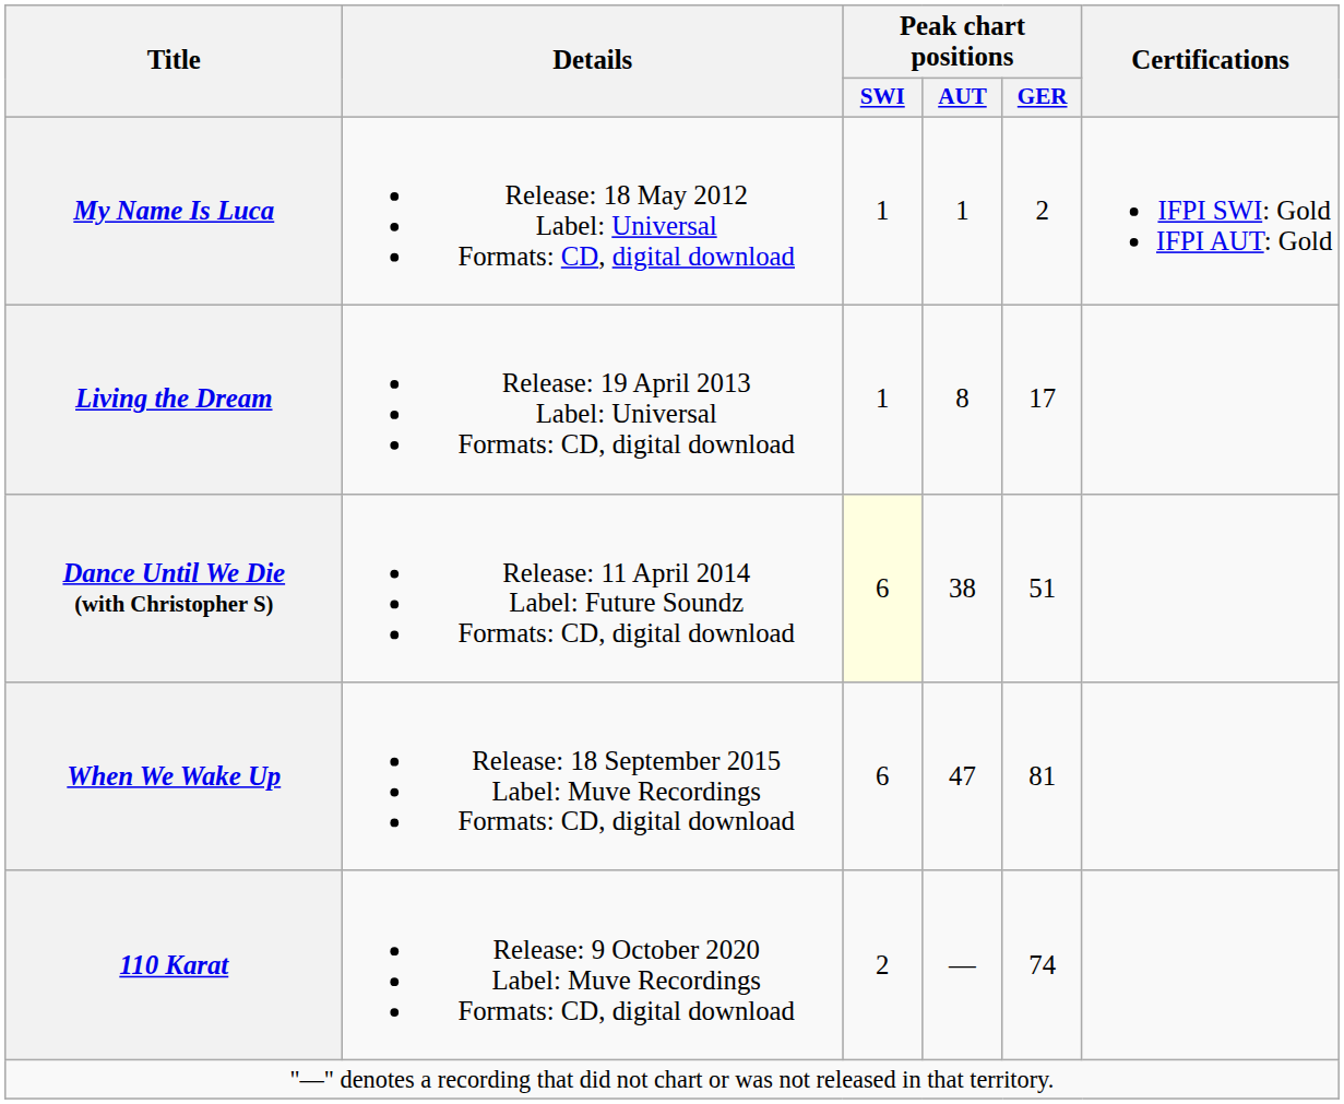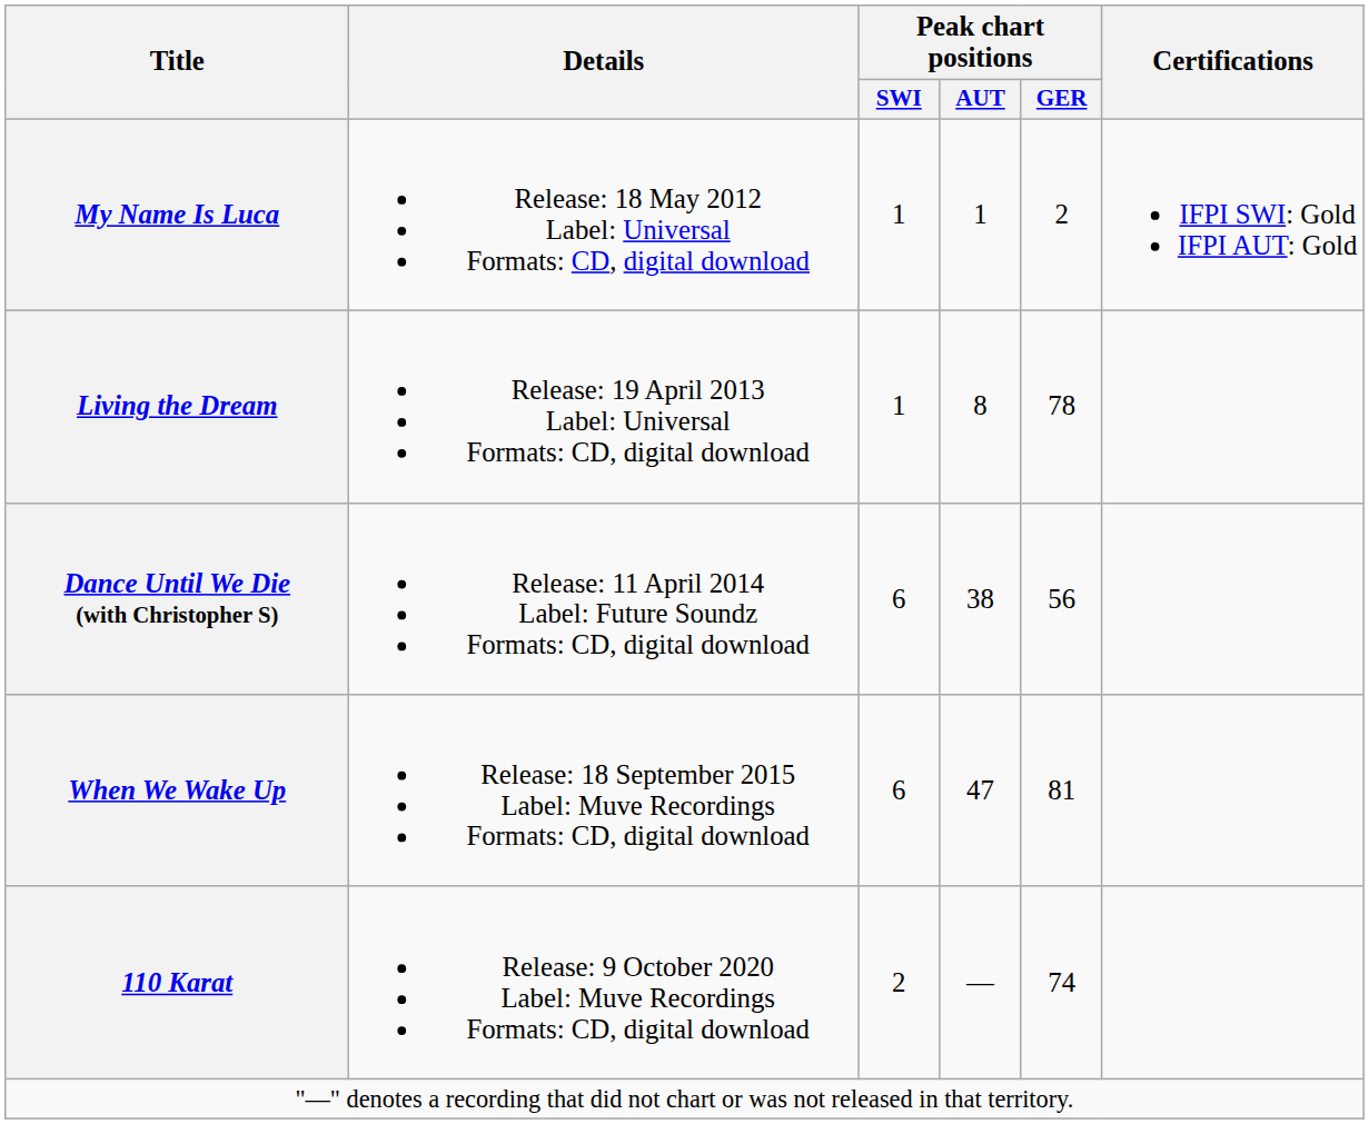Living the Dream | Peak chart positions / GER: 17 -> 78
Dance Until We Die (with Christopher S) | Peak chart positions / SWI: lightyellow background -> no background
Dance Until We Die (with Christopher S) | Peak chart positions / GER: 51 -> 56
